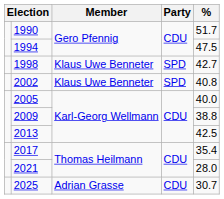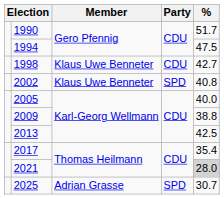1998 | Party: SPD -> CDU
2021 | %: no background -> lightgrey background
2025 | Party: CDU -> SPD
